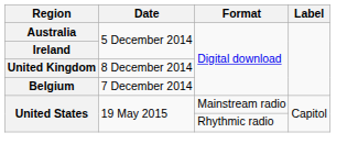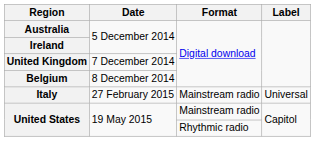United Kingdom | Date: 8 December 2014 -> 7 December 2014
Belgium | Date: 7 December 2014 -> 8 December 2014
+ row: Italy | 27 February 2015 | Mainstream radio | Universal
